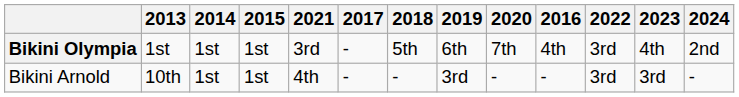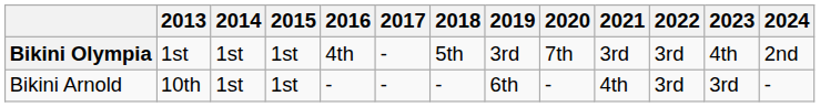columns swapped: 2016 <-> 2021
Bikini Olympia | 2019: 6th -> 3rd
Bikini Arnold | 2019: 3rd -> 6th
